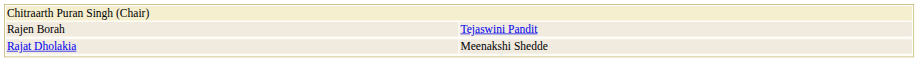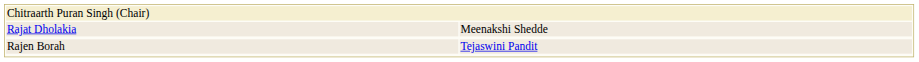rows swapped: Rajat Dholakia <-> Rajen Borah
